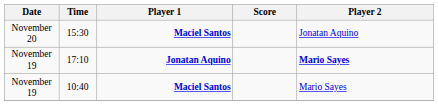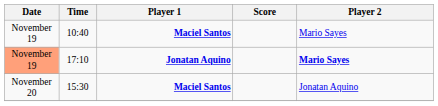rows swapped: 10:40 <-> 15:30
17:10 | Date: no background -> lightsalmon background
